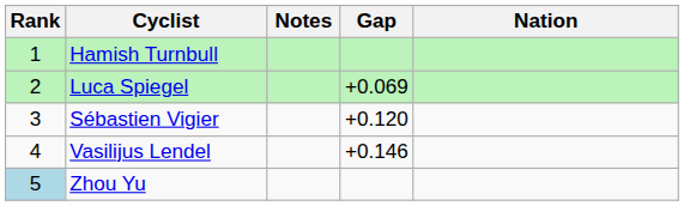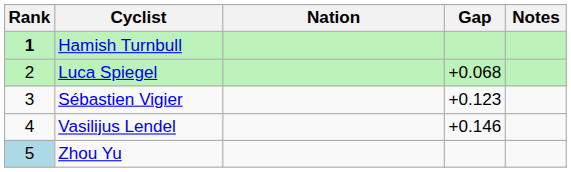columns swapped: Nation <-> Notes
Hamish Turnbull | Rank: normal -> bold
Luca Spiegel | Gap: +0.069 -> +0.068
Sébastien Vigier | Gap: +0.120 -> +0.123
